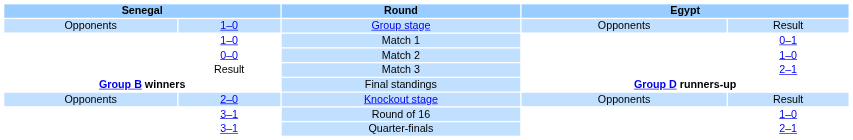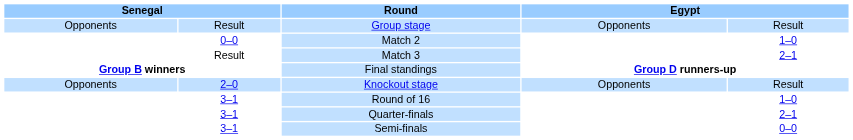Group stage | column 2: 1–0 -> Result
- row: 1–0 | Match 1 | 0–1
+ row: 3–1 | Semi-finals | 0–0
